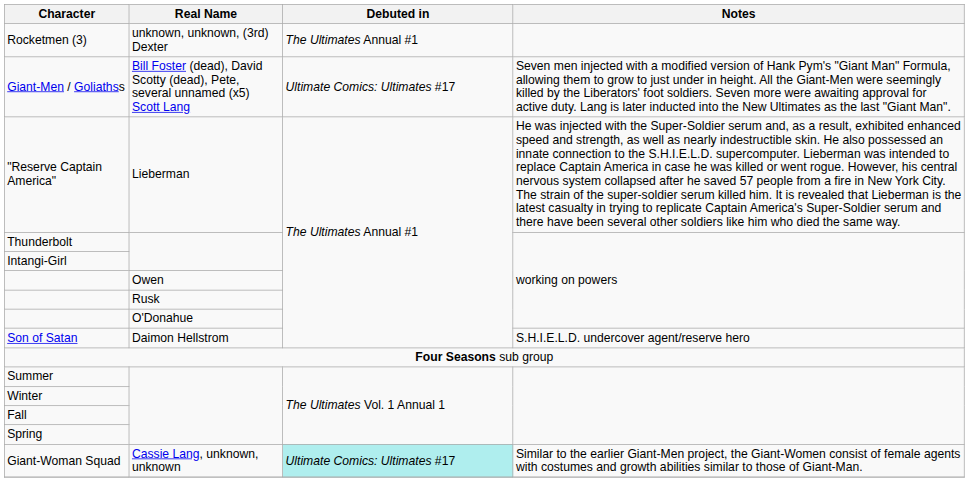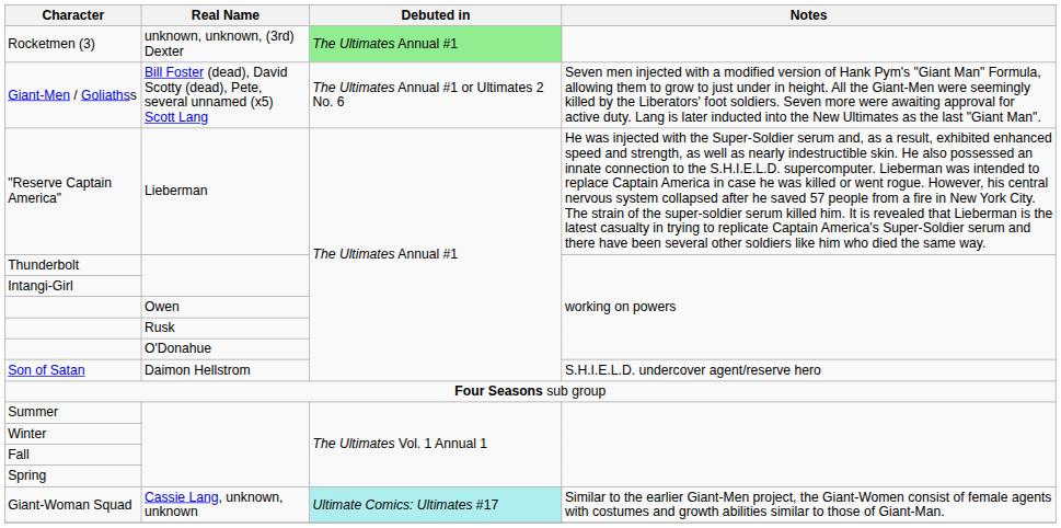Rocketmen (3) | Debuted in: no background -> lightgreen background
Giant-Men / Goliathss | Debuted in: Ultimate Comics: Ultimates #17 -> The Ultimates Annual #1 or Ultimates 2 No. 6
